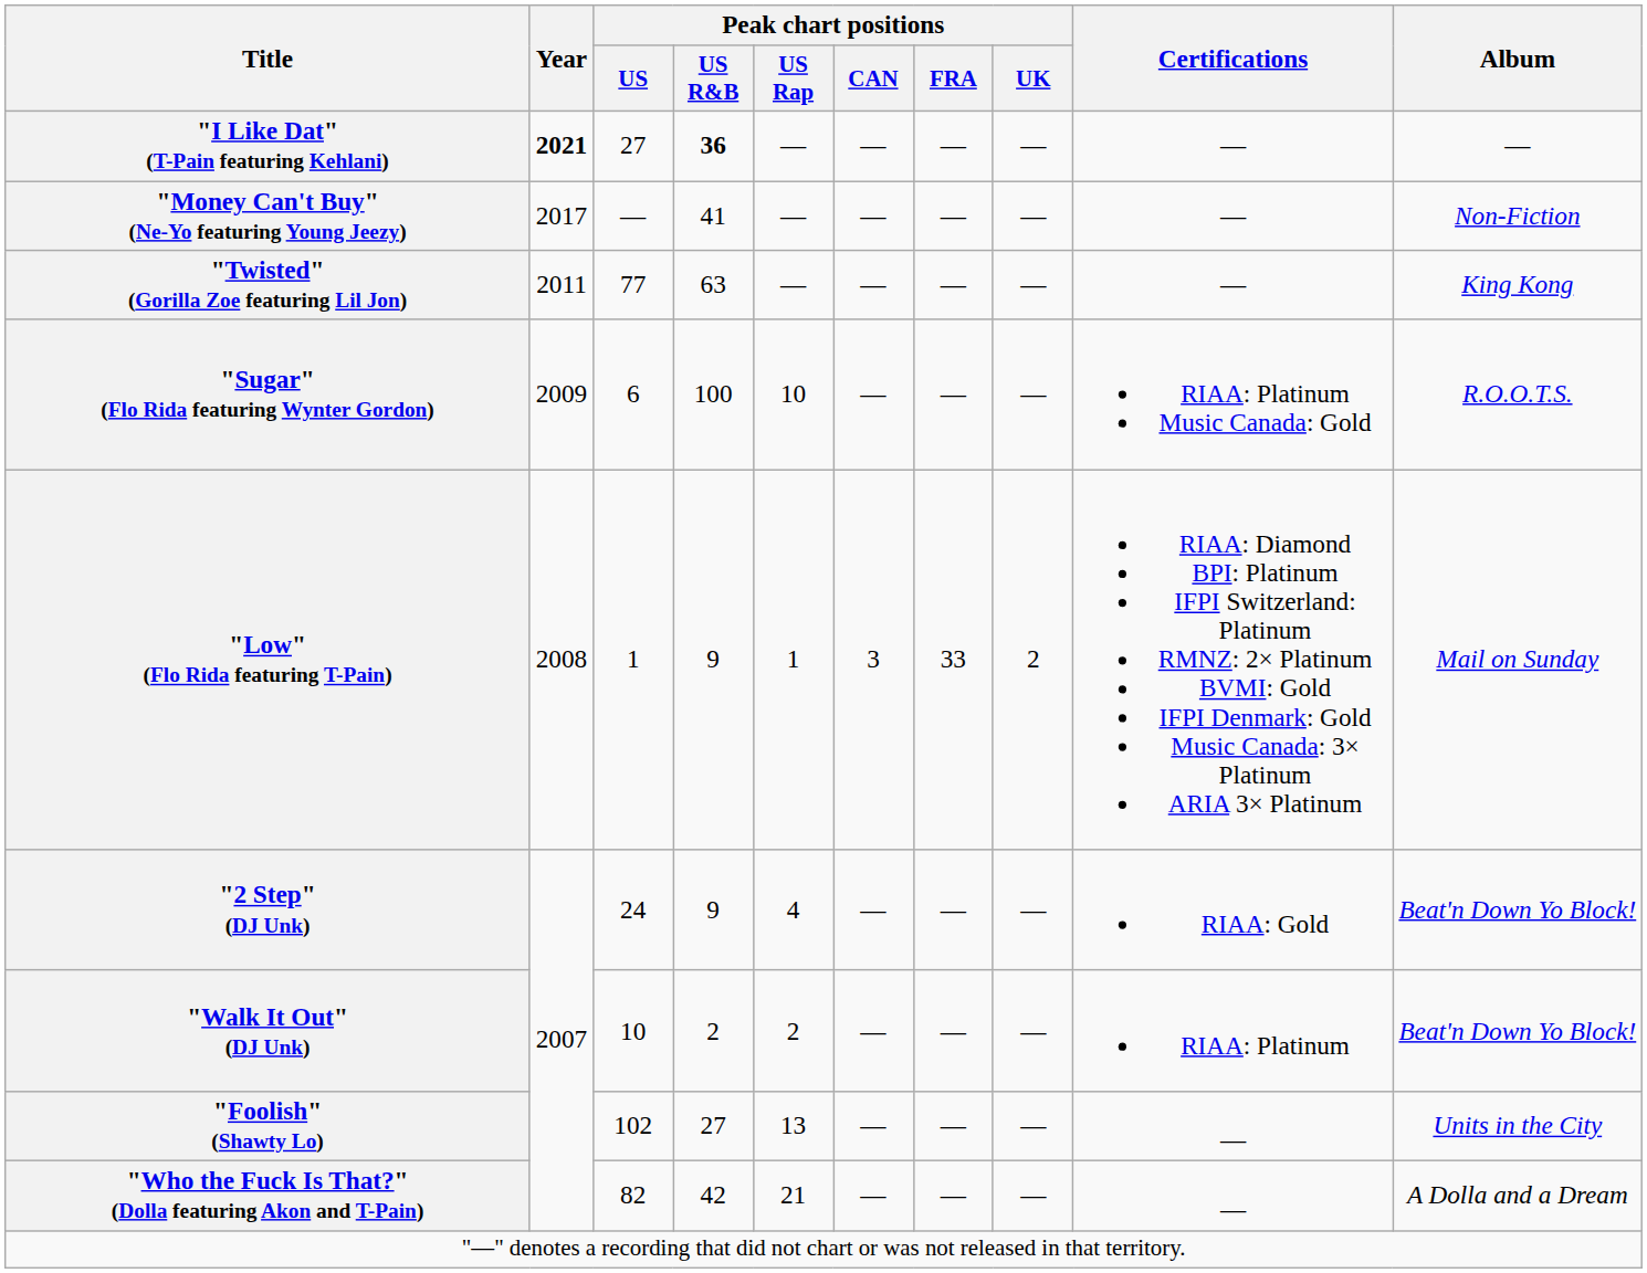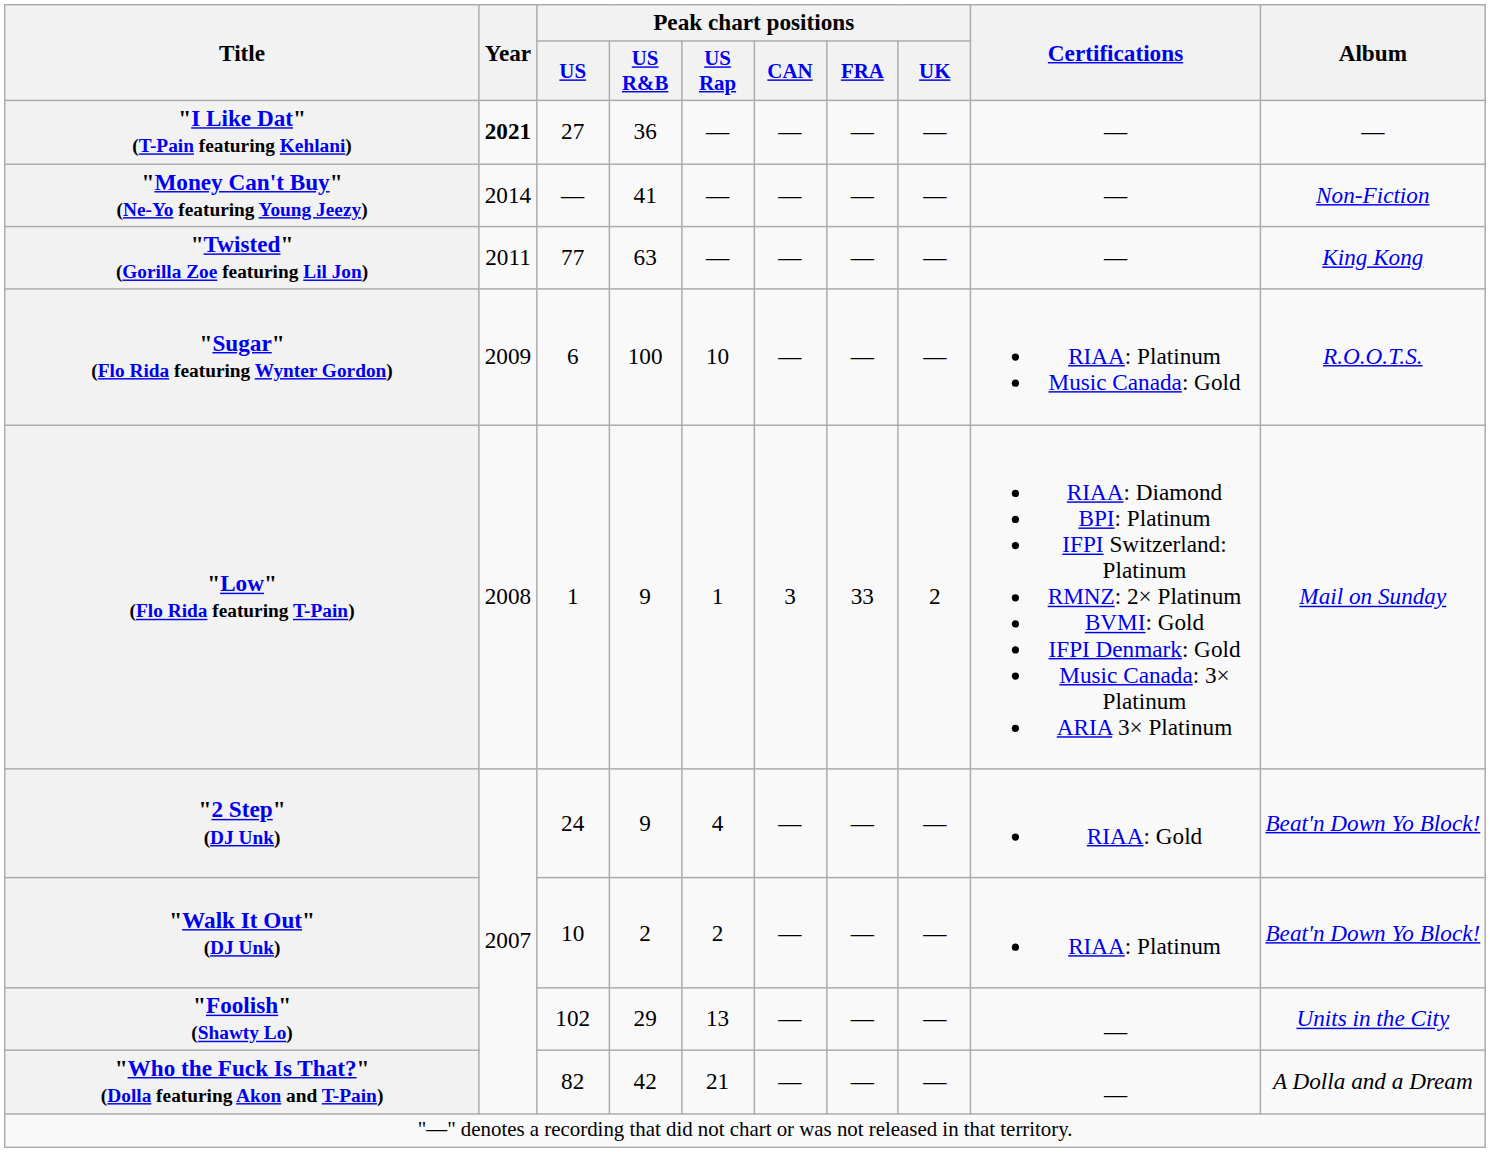"I Like Dat" (T-Pain featuring Kehlani) | Peak chart positions / US R&B: bold -> normal
"Money Can't Buy" (Ne-Yo featuring Young Jeezy) | Year: 2017 -> 2014
"Foolish" (Shawty Lo) | Peak chart positions / US R&B: 27 -> 29
